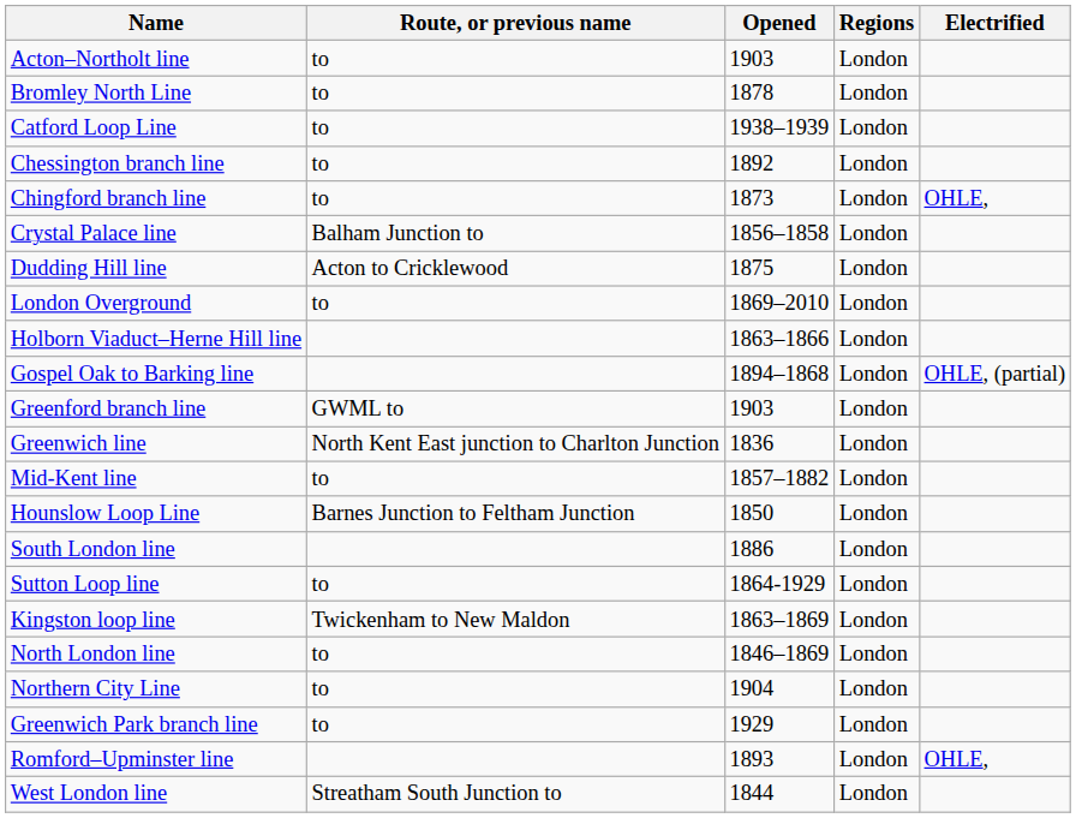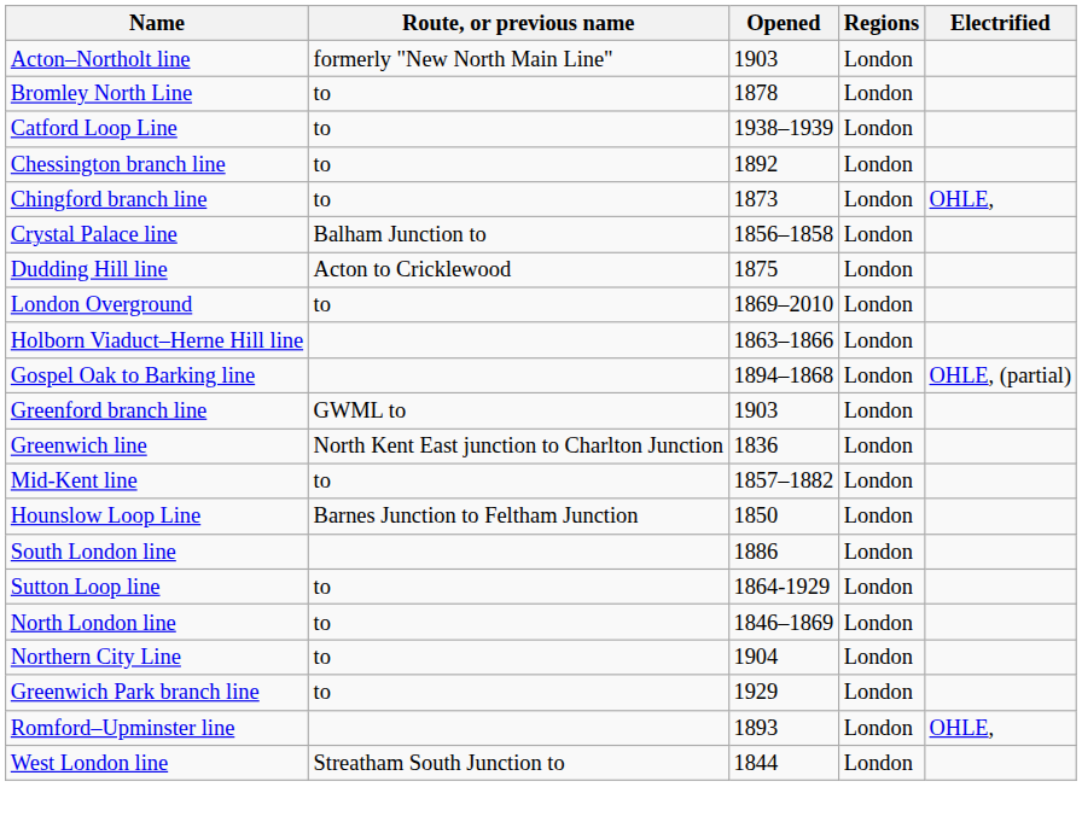Acton–Northolt line | Route, or previous name: to -> formerly "New North Main Line"
- row: Kingston loop line | Twickenham to New Maldon | 1863–1869 | London
